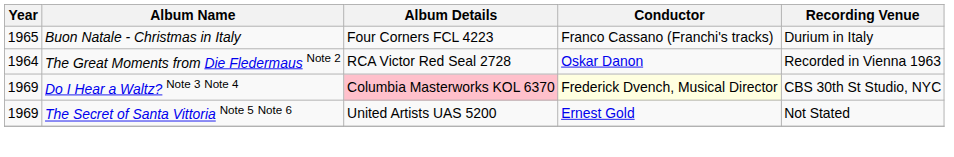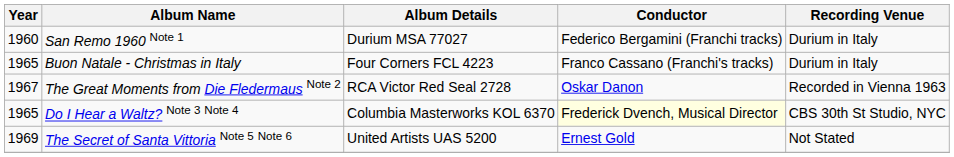+ row: 1960 | San Remo 1960 Note 1 | Durium MSA 77027 | Federico Bergamini (Franchi tracks) | Durium in Italy
The Great Moments from Die Fledermaus Note 2 | Year: 1964 -> 1967
Do I Hear a Waltz? Note 3 Note 4 | Year: 1969 -> 1965
Do I Hear a Waltz? Note 3 Note 4 | Album Details: pink background -> no background
